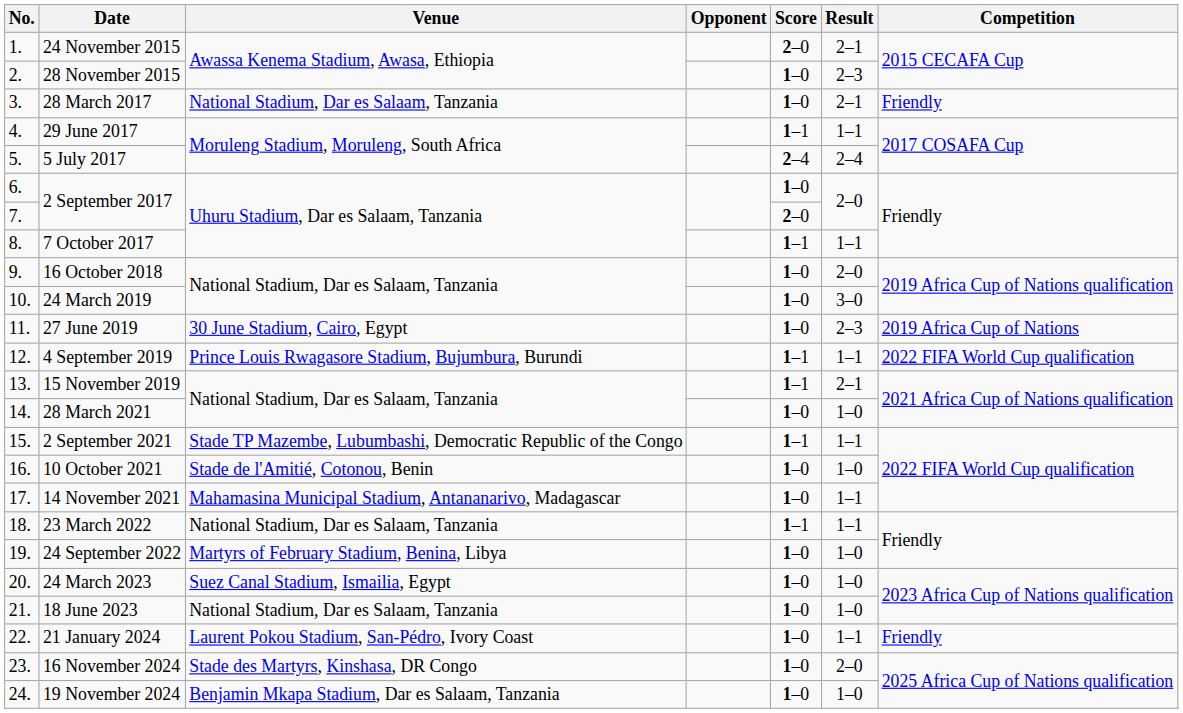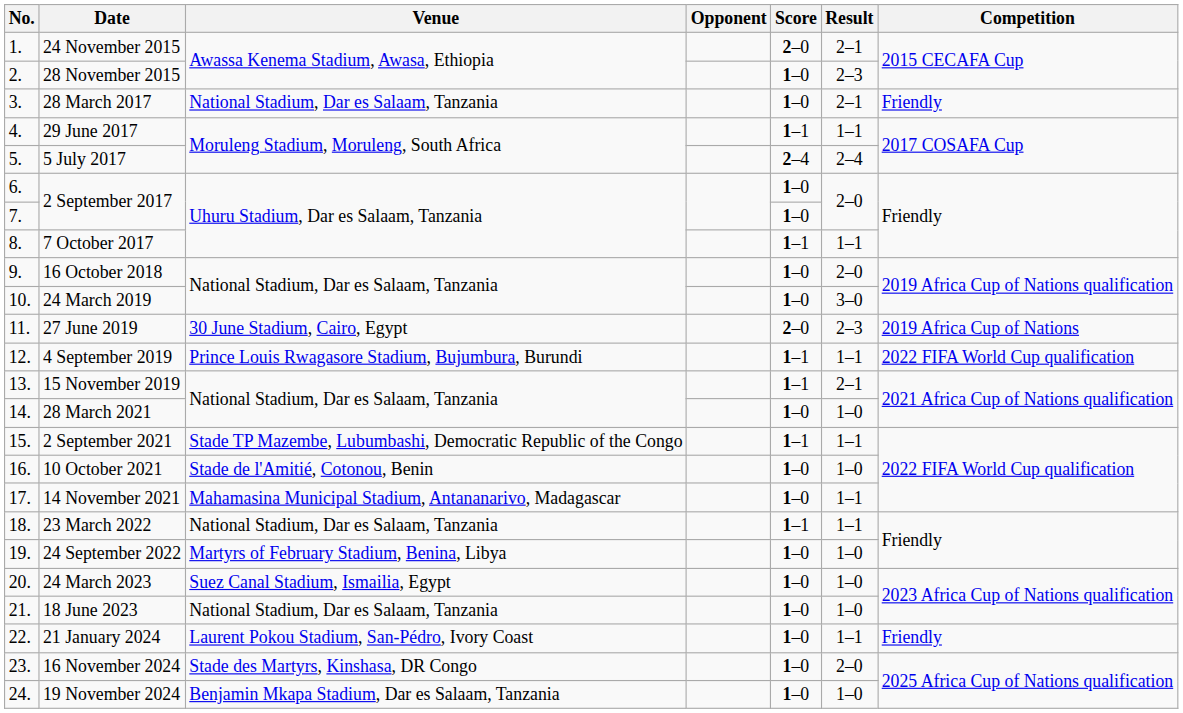7. / 2 September 2017 | Score: 2–0 -> 1–0
27 June 2019 | Score: 1–0 -> 2–0
